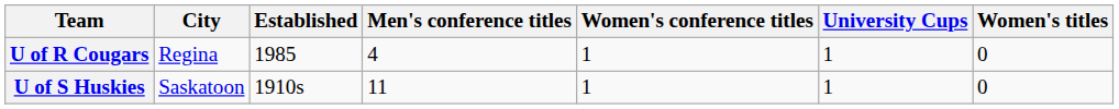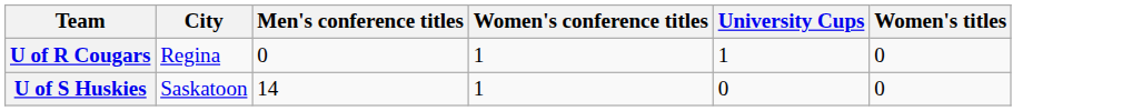- column: Established | 1985 | 1910s
U of R Cougars | Men's conference titles: 4 -> 0
U of S Huskies | Men's conference titles: 11 -> 14
U of S Huskies | University Cups: 1 -> 0
